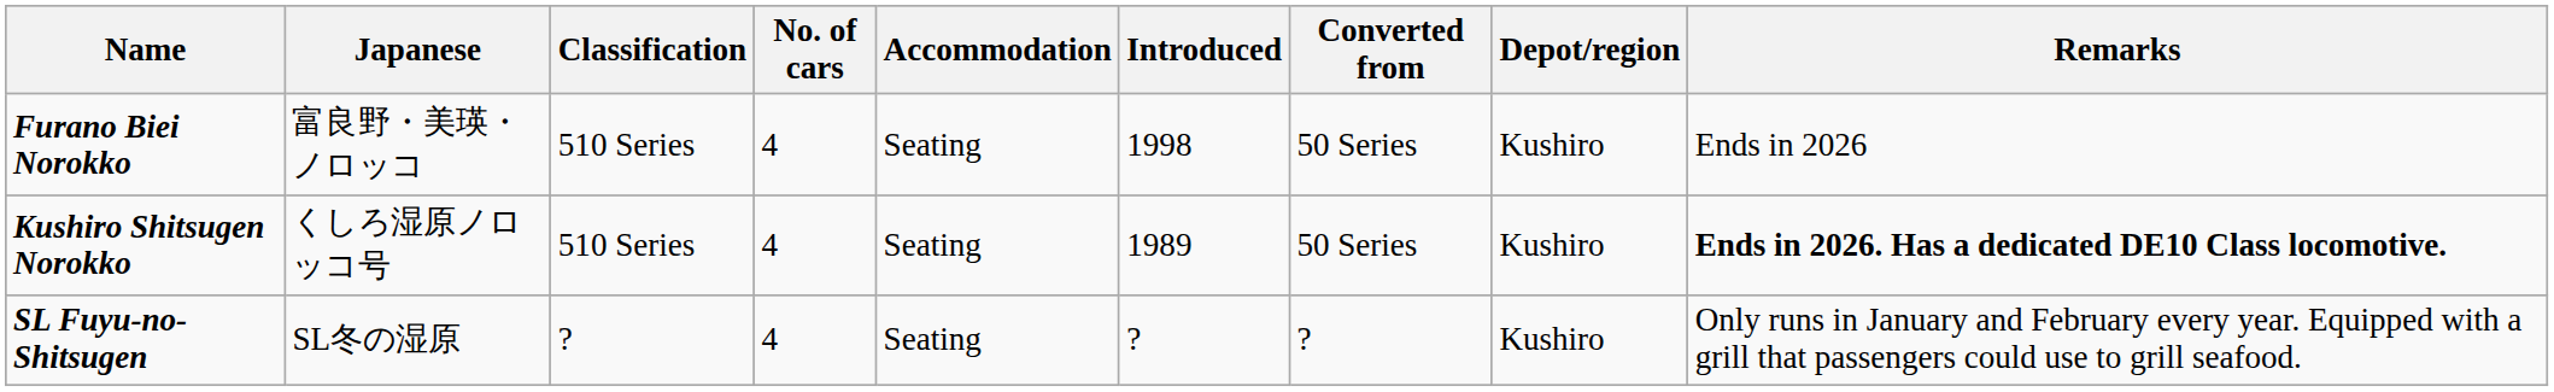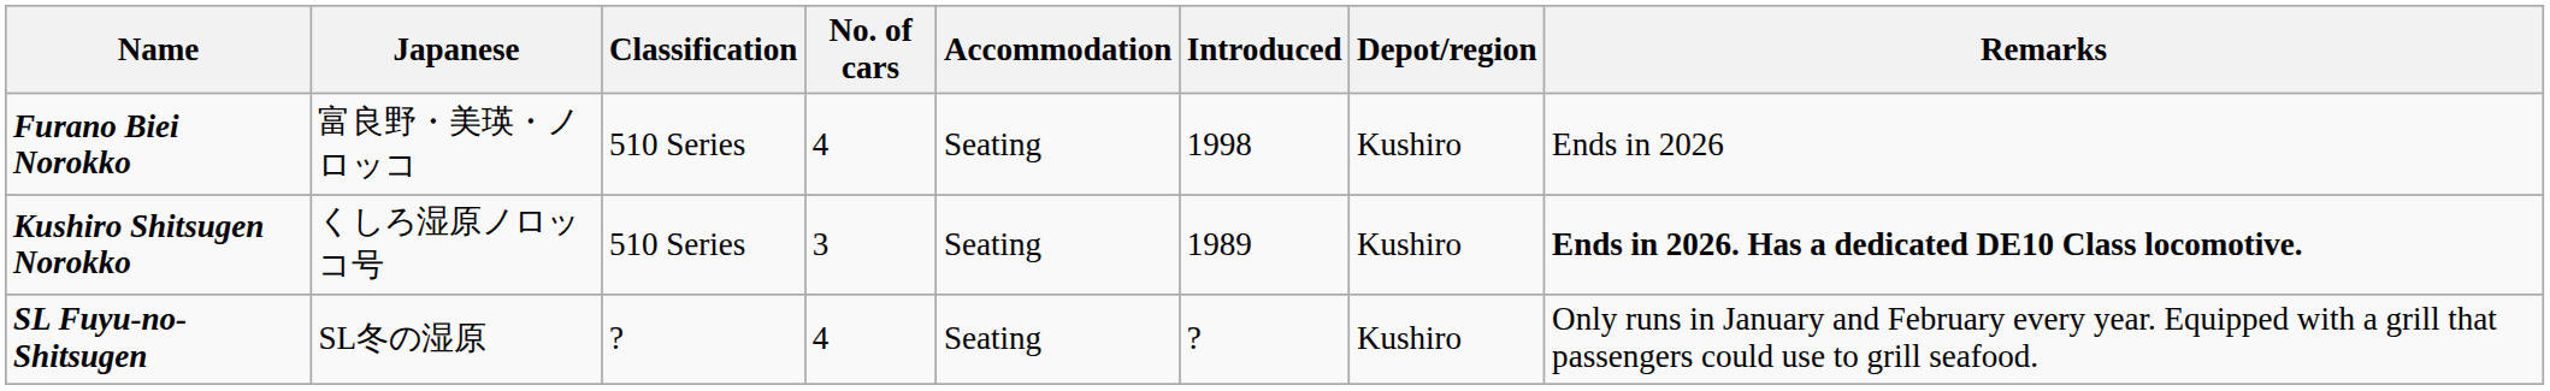- column: Converted from | 50 Series | 50 Series | ?
Kushiro Shitsugen Norokko | No. of cars: 4 -> 3
